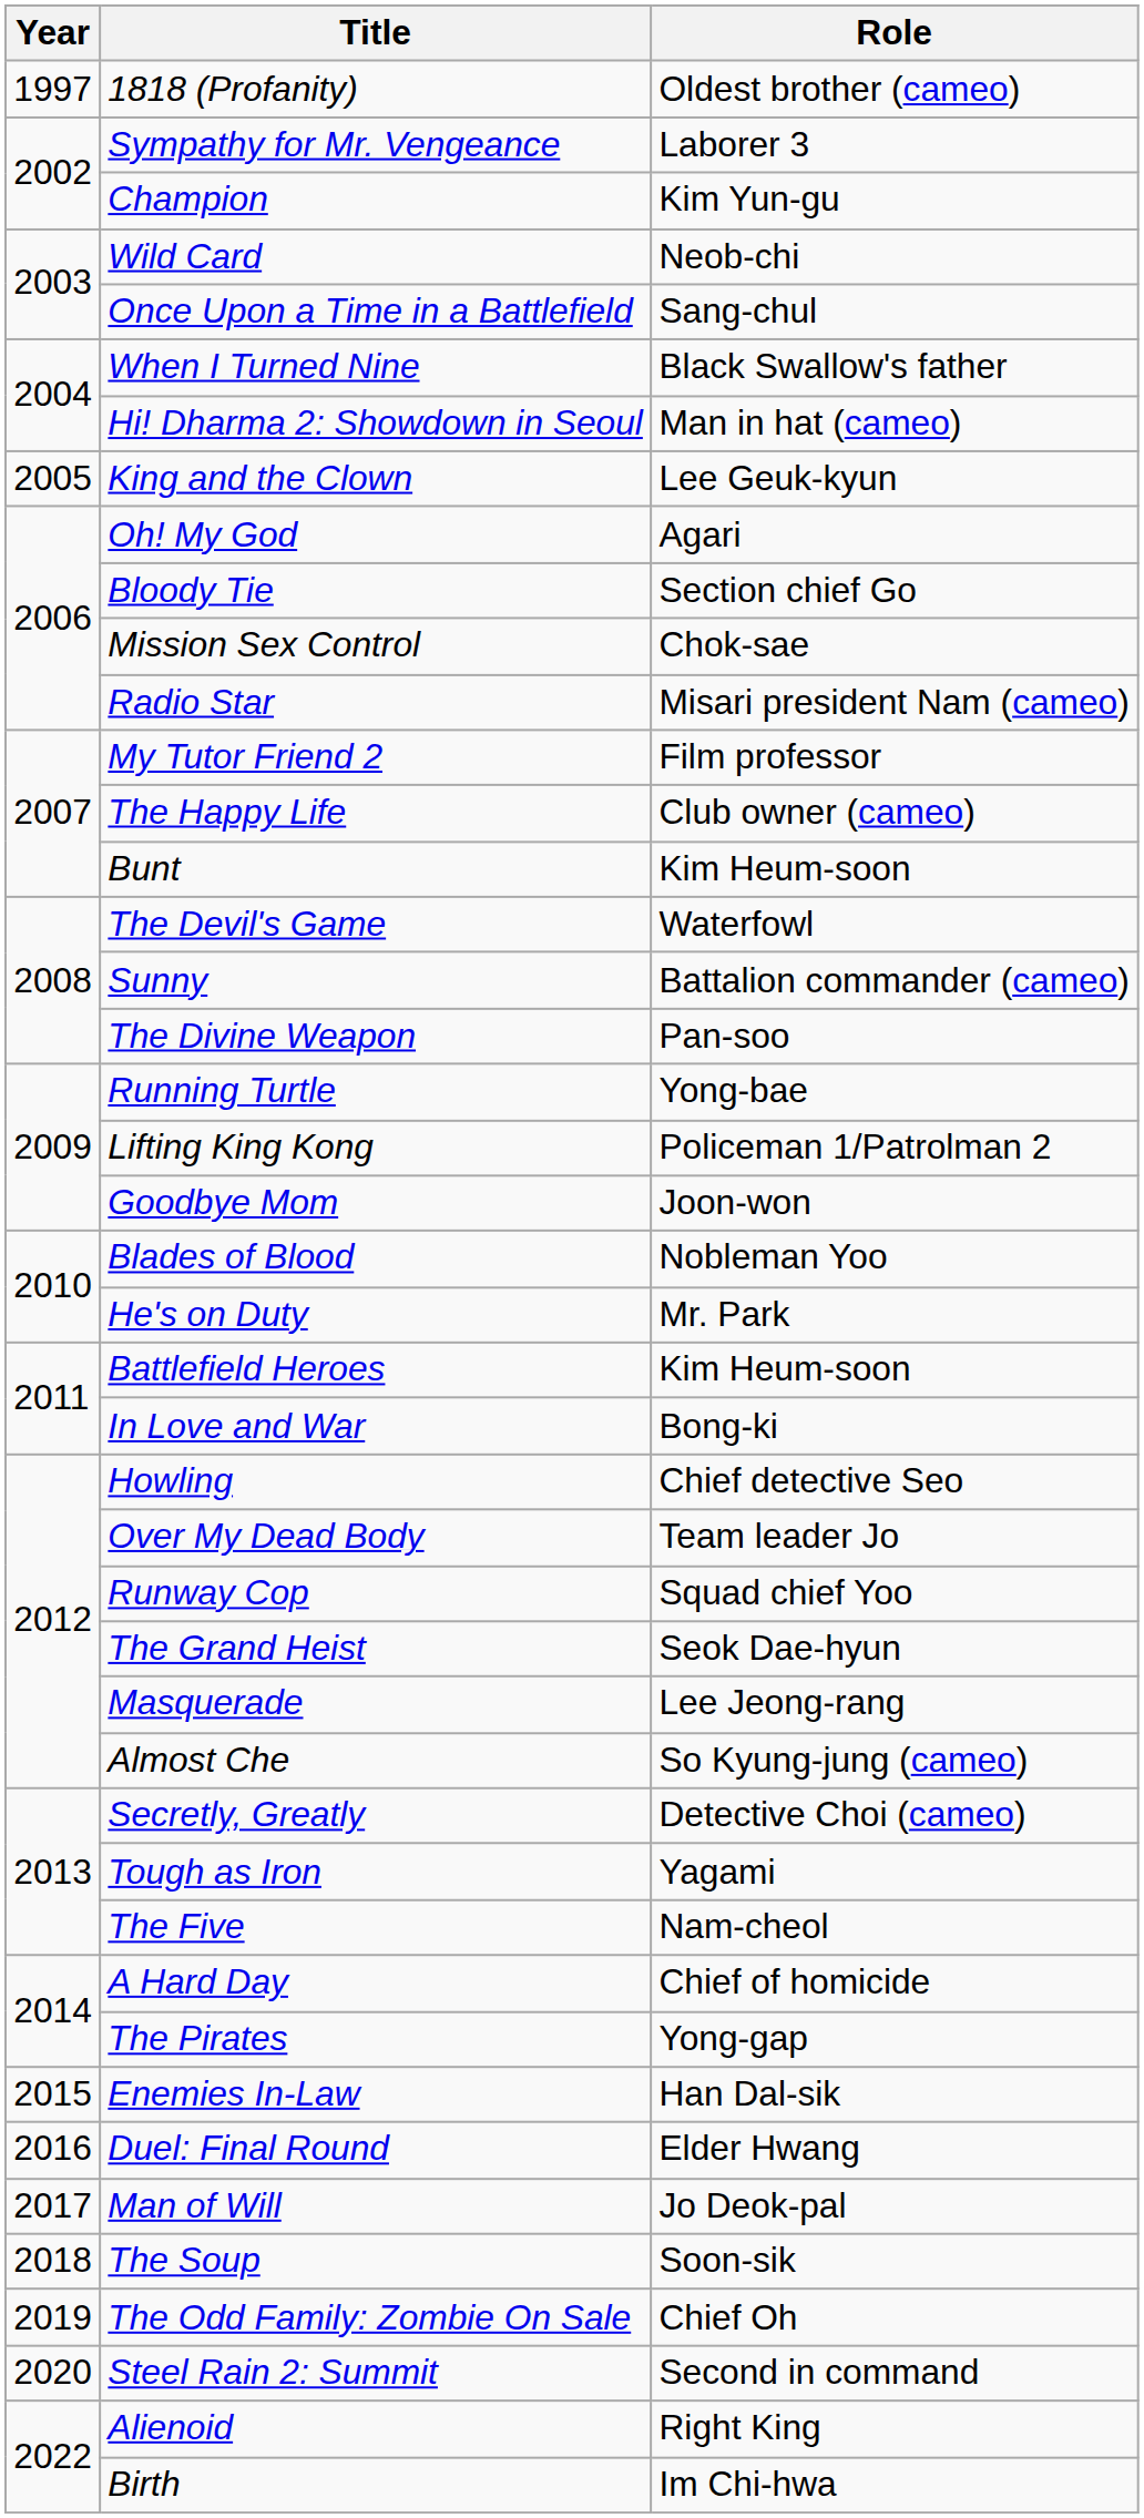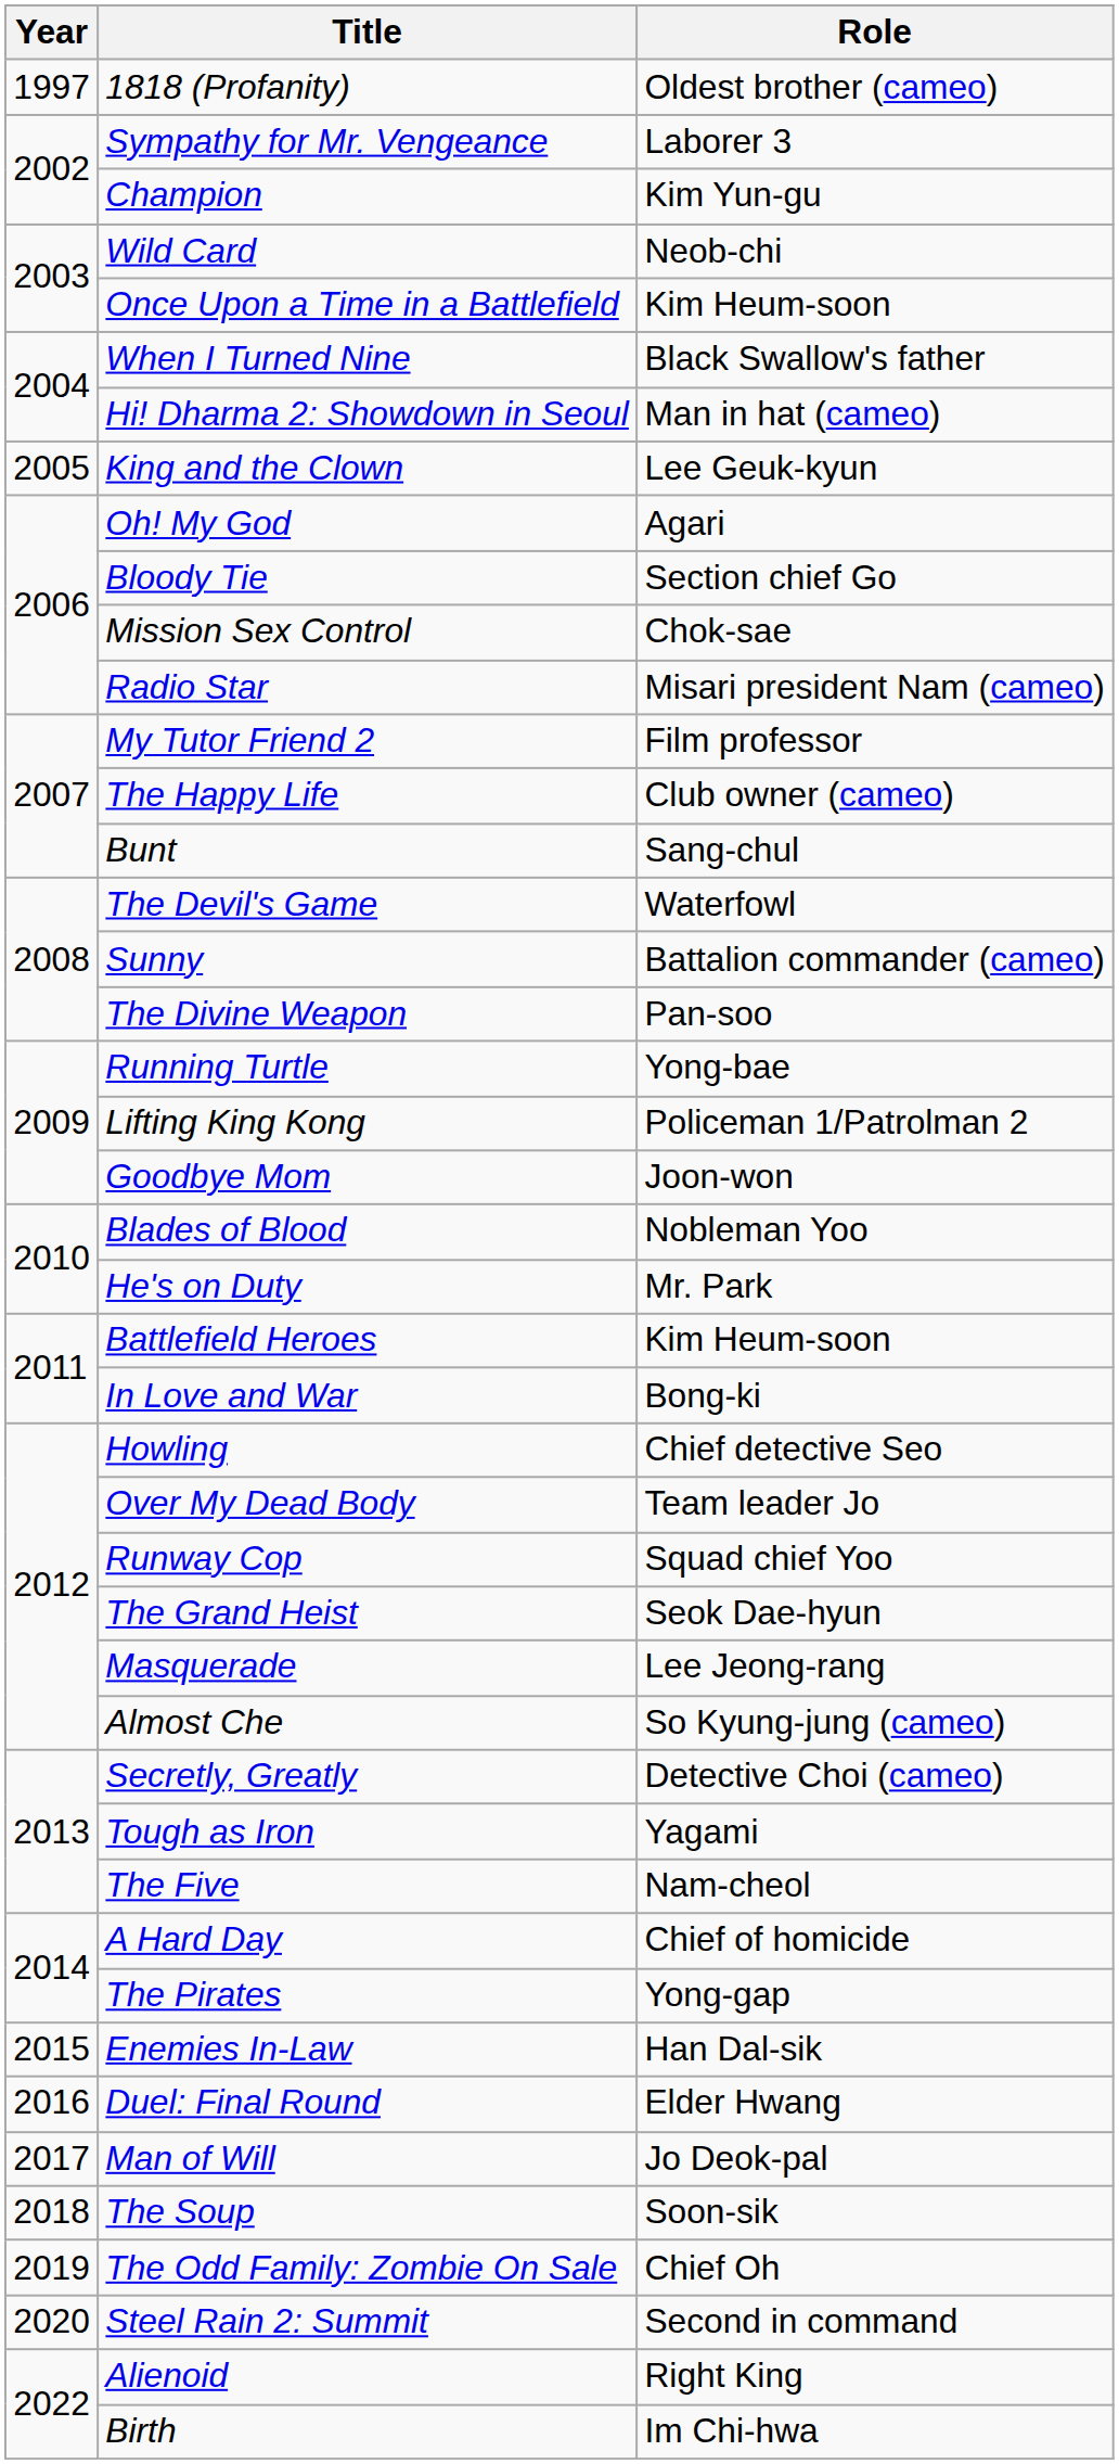Once Upon a Time in a Battlefield | Role: Sang-chul -> Kim Heum-soon
Bunt | Role: Kim Heum-soon -> Sang-chul
